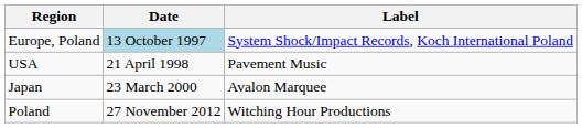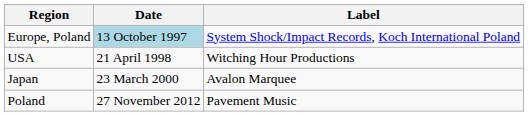USA | Label: Pavement Music -> Witching Hour Productions
Poland | Label: Witching Hour Productions -> Pavement Music
